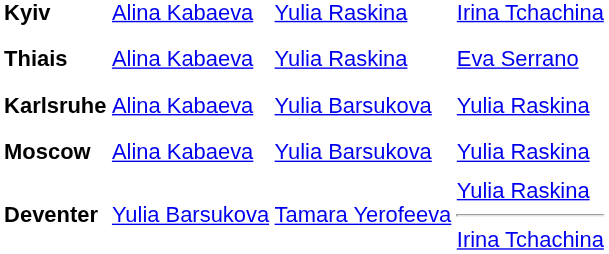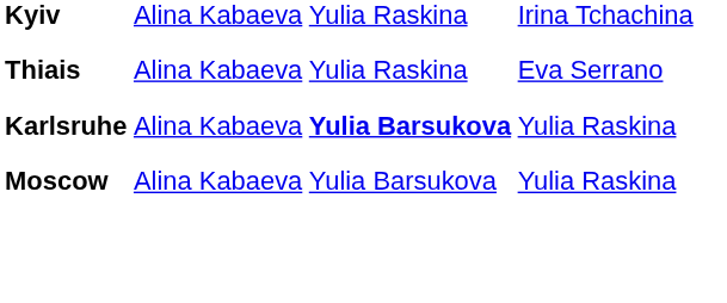Karlsruhe | column 3: normal -> bold
- row: Deventer | Yulia Barsukova | Tamara Yerofeeva | Yulia Raskina Irina Tchachina
